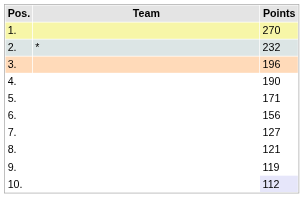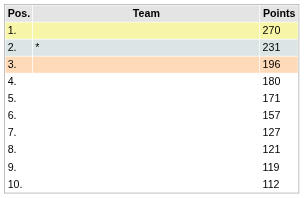2. | Points: 232 -> 231
4. | Points: 190 -> 180
6. | Points: 156 -> 157
10. | Points: lavender background -> no background
